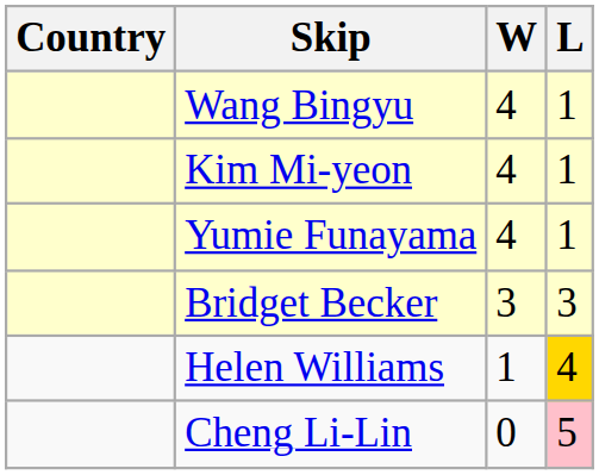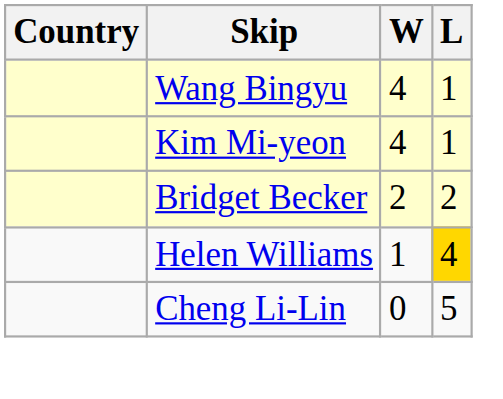- row: Yumie Funayama | 4 | 1
Bridget Becker | W: 3 -> 2
Bridget Becker | L: 3 -> 2
Cheng Li-Lin | L: pink background -> no background
